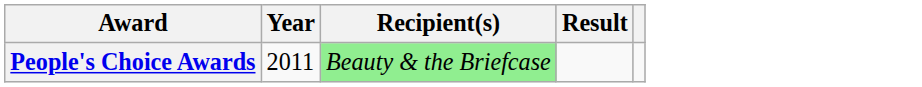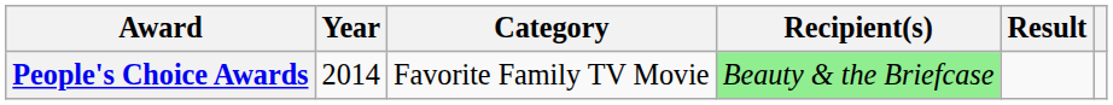+ column: Category | Favorite Family TV Movie
People's Choice Awards | Year: 2011 -> 2014
